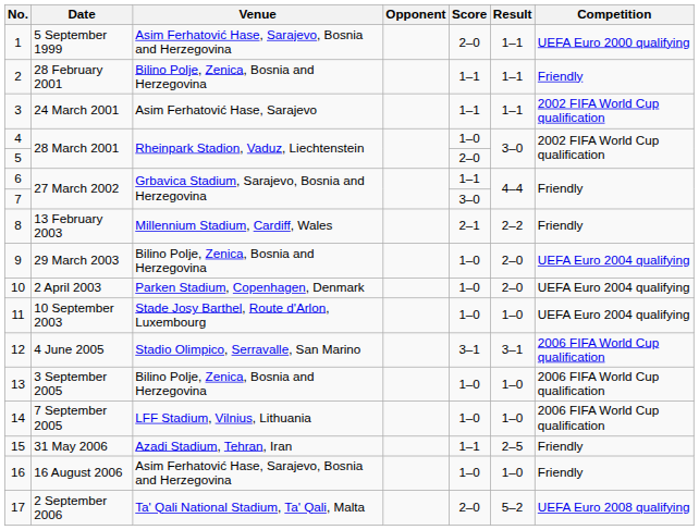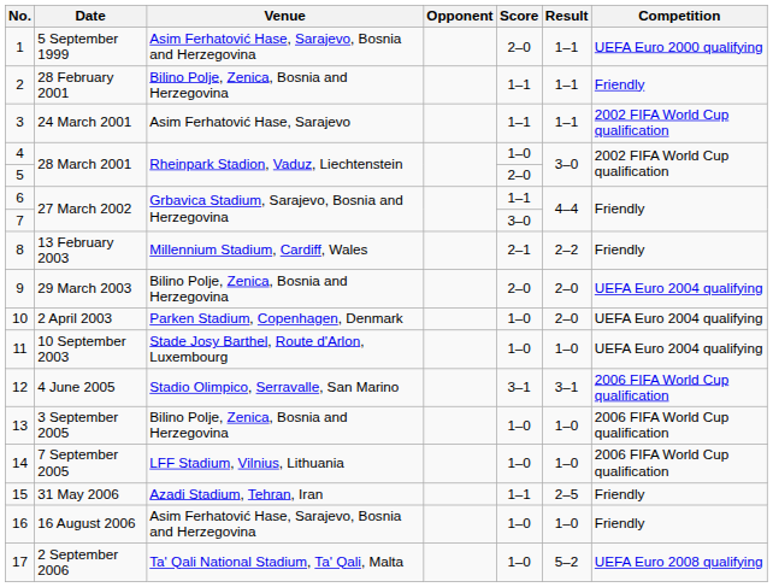9 | Score: 1–0 -> 2–0
17 | Score: 2–0 -> 1–0
